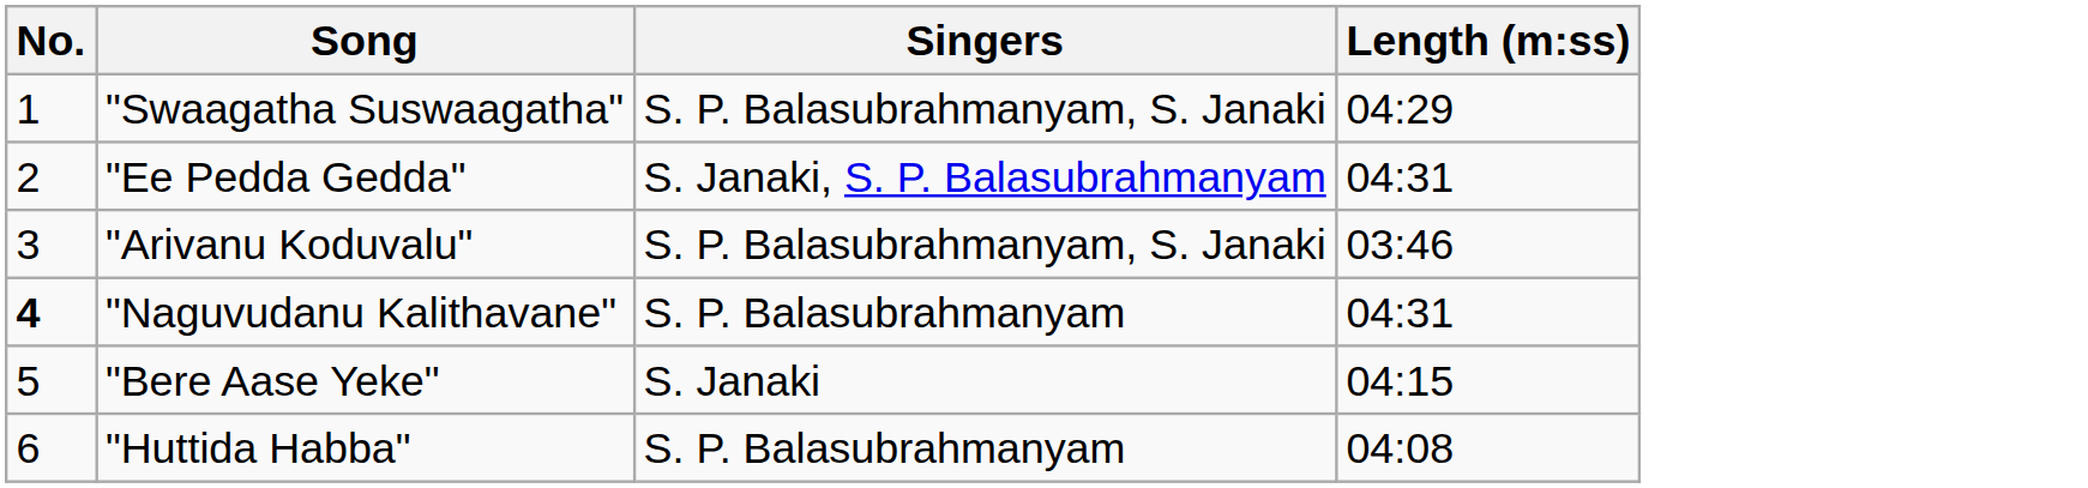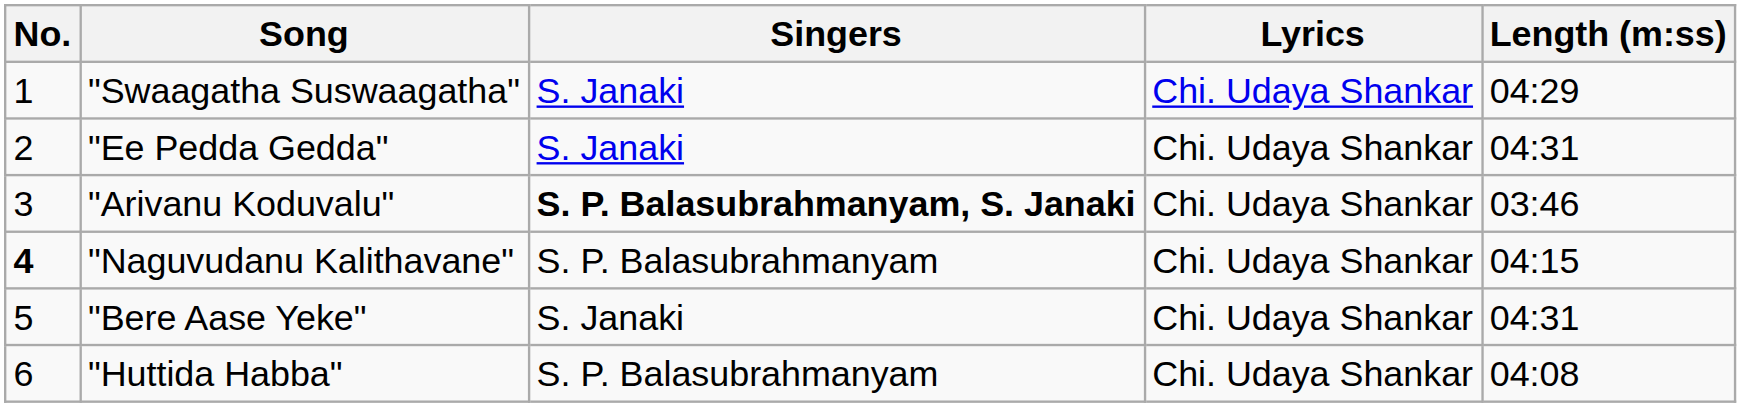+ column: Lyrics | Chi. Udaya Shankar | Chi. Udaya Shankar | Chi. Udaya Shankar | Chi. Udaya Shankar | Chi. Udaya Shankar | Chi. Udaya Shankar
"Swaagatha Suswaagatha" | Singers: S. P. Balasubrahmanyam, S. Janaki -> S. Janaki
"Ee Pedda Gedda" | Singers: S. Janaki, S. P. Balasubrahmanyam -> S. Janaki
"Arivanu Koduvalu" | Singers: normal -> bold
"Naguvudanu Kalithavane" | Length (m:ss): 04:31 -> 04:15
"Bere Aase Yeke" | Length (m:ss): 04:15 -> 04:31
